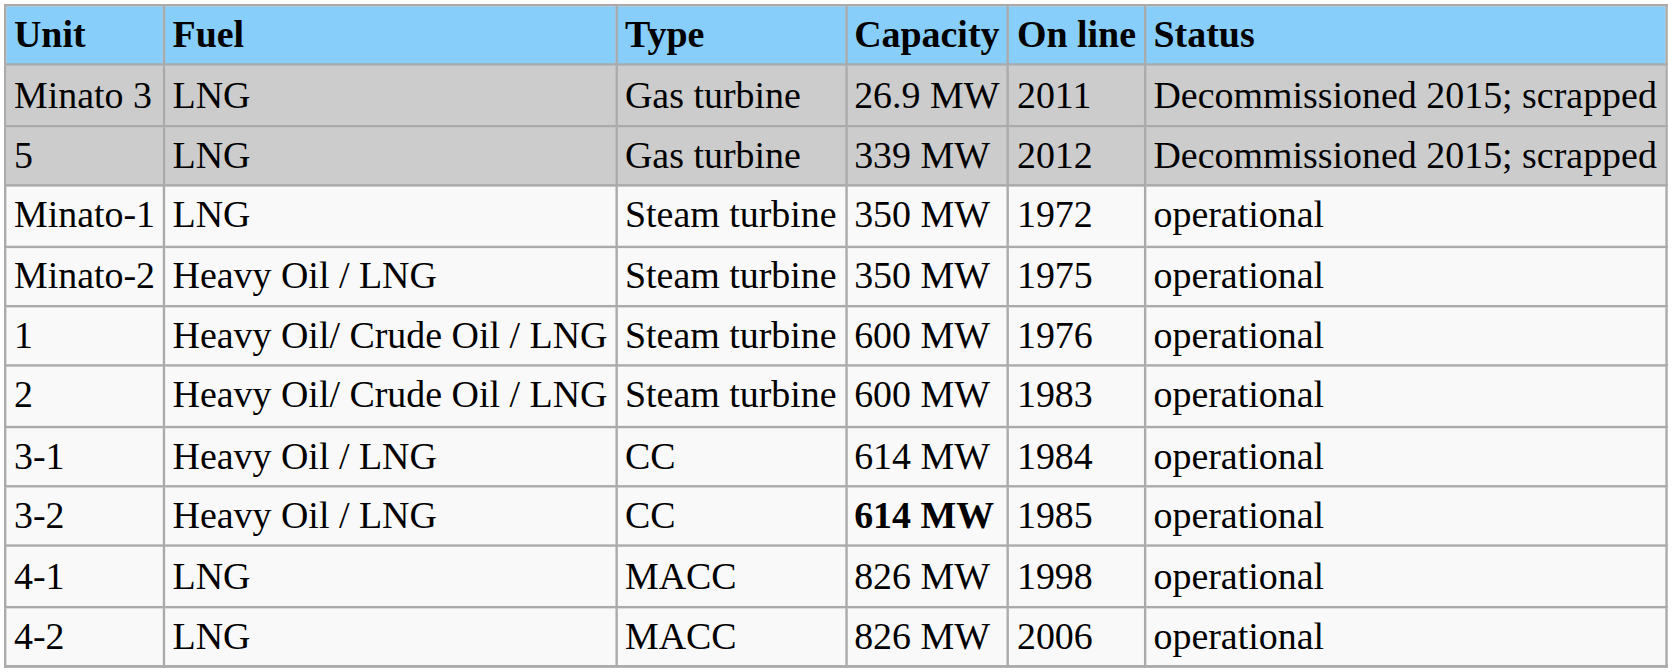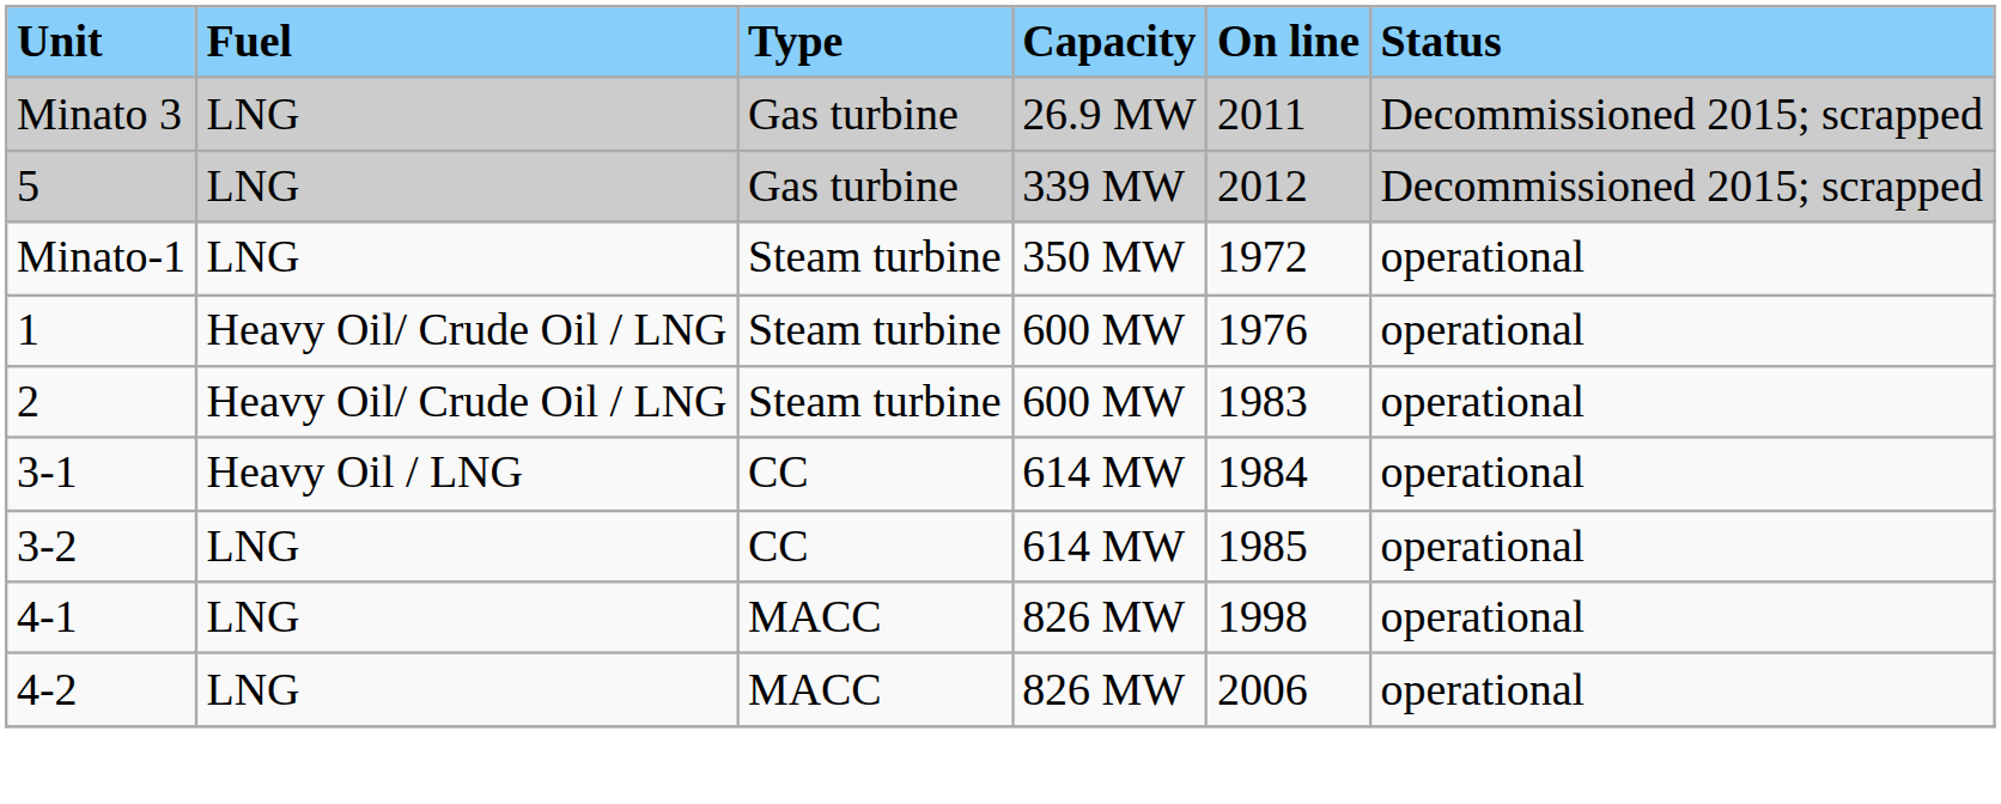- row: Minato-2 | Heavy Oil / LNG | Steam turbine | 350 MW | 1975 | operational
3-2 | Fuel: Heavy Oil / LNG -> LNG
3-2 | Capacity: bold -> normal
